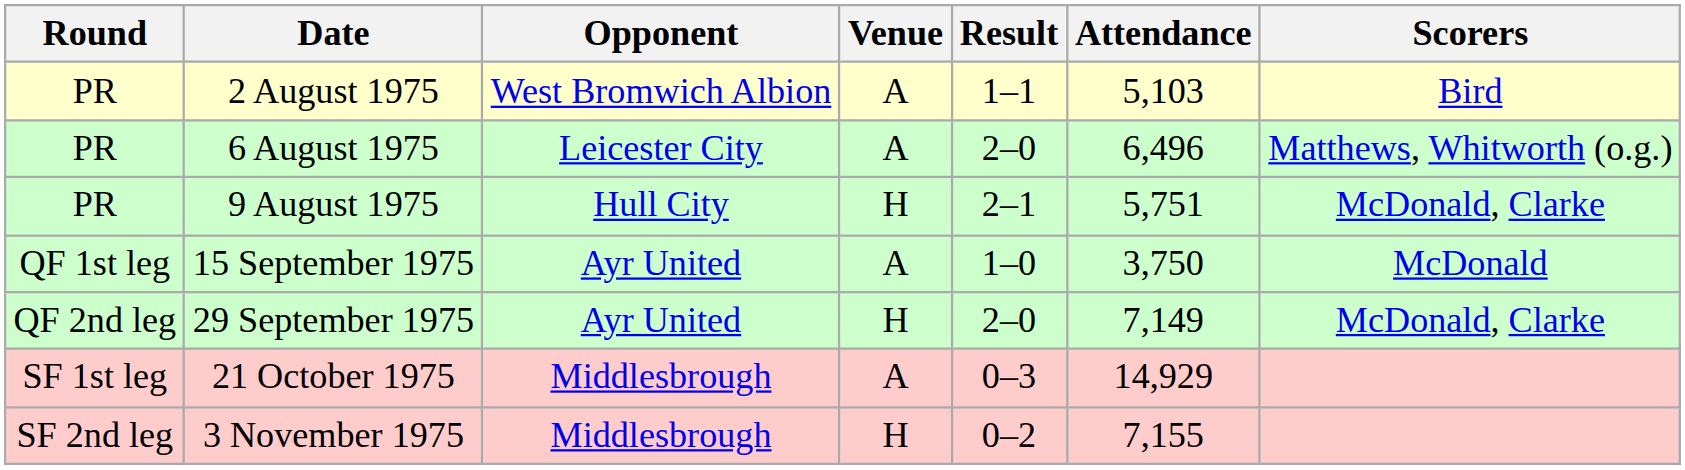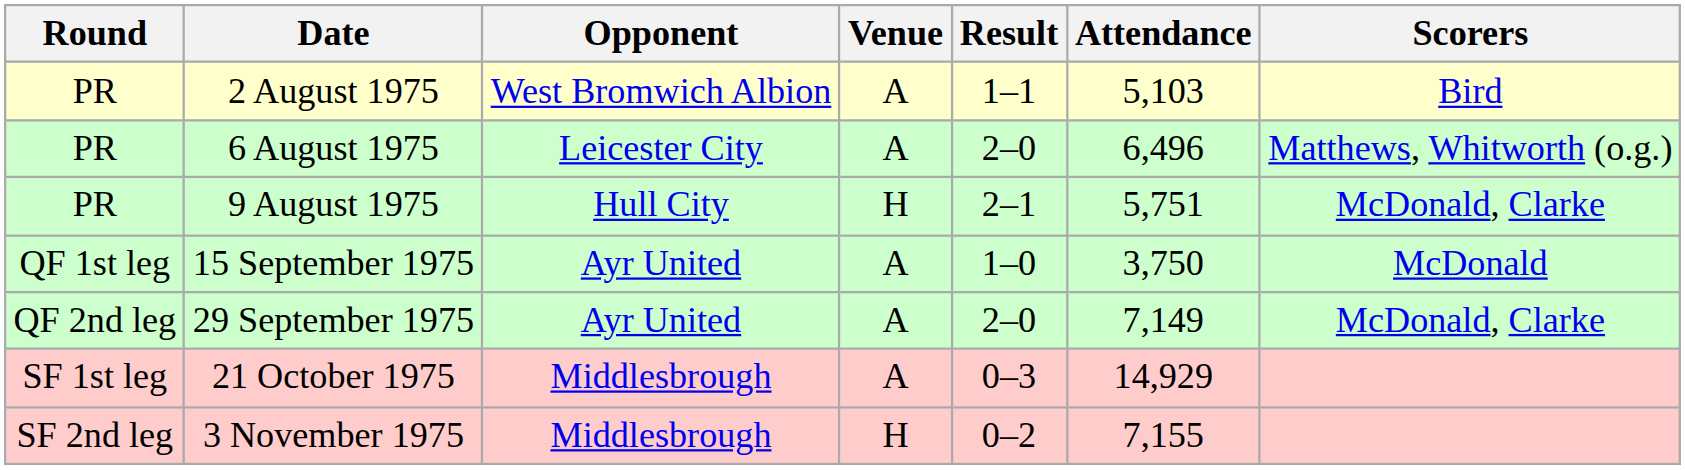29 September 1975 | Venue: H -> A
